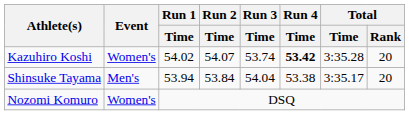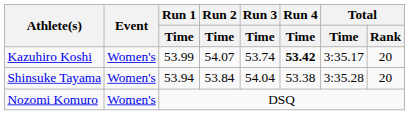Kazuhiro Koshi | Run 1 / Time: 54.02 -> 53.99
Kazuhiro Koshi | Total / Time: 3:35.28 -> 3:35.17
Shinsuke Tayama | Event: Men's -> Women's
Shinsuke Tayama | Total / Time: 3:35.17 -> 3:35.28
